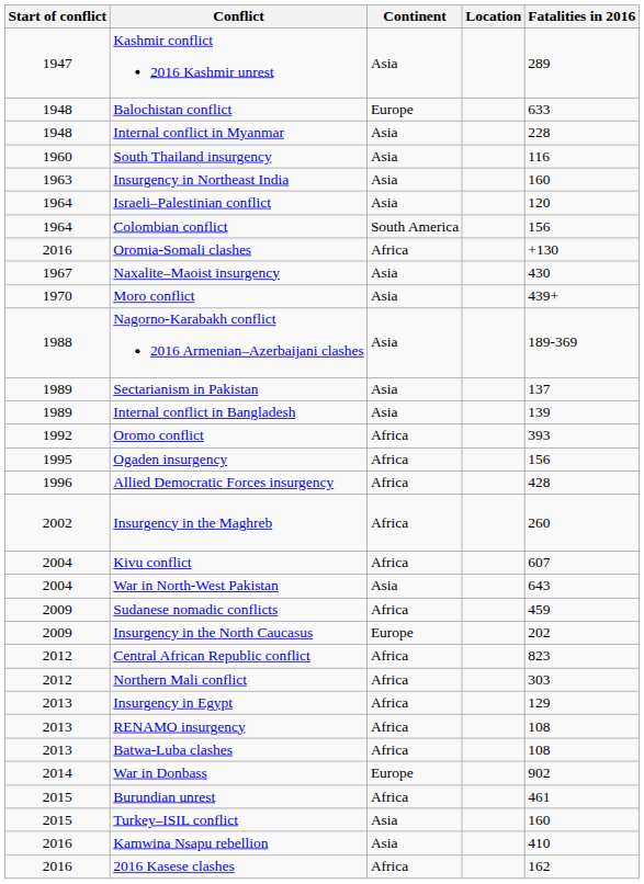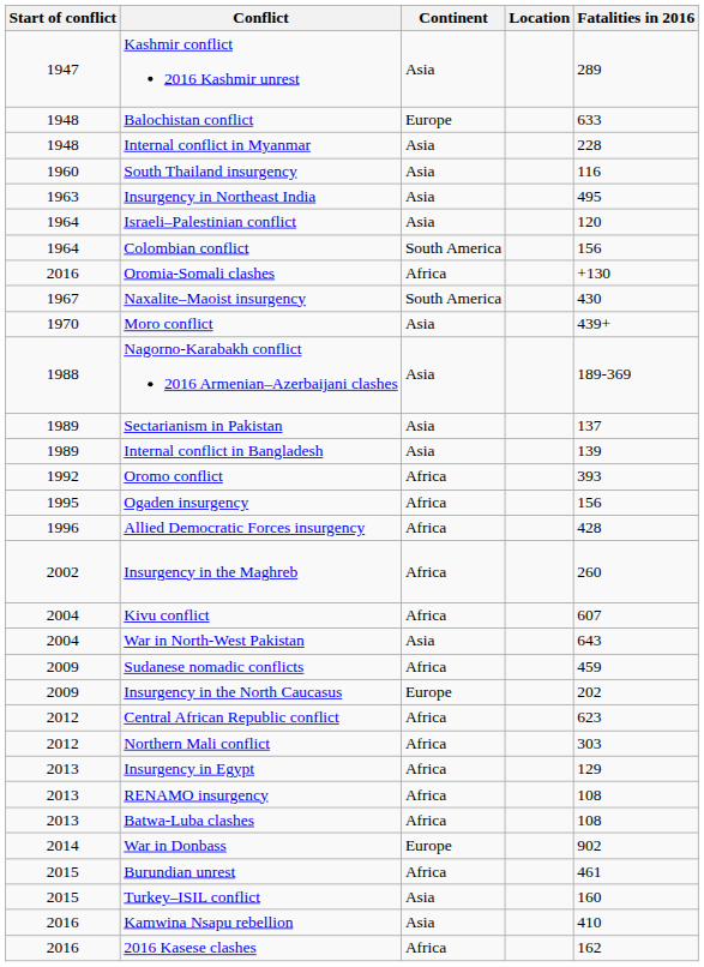Insurgency in Northeast India | Fatalities in 2016: 160 -> 495
Naxalite–Maoist insurgency | Continent: Asia -> South America
Central African Republic conflict | Fatalities in 2016: 823 -> 623
